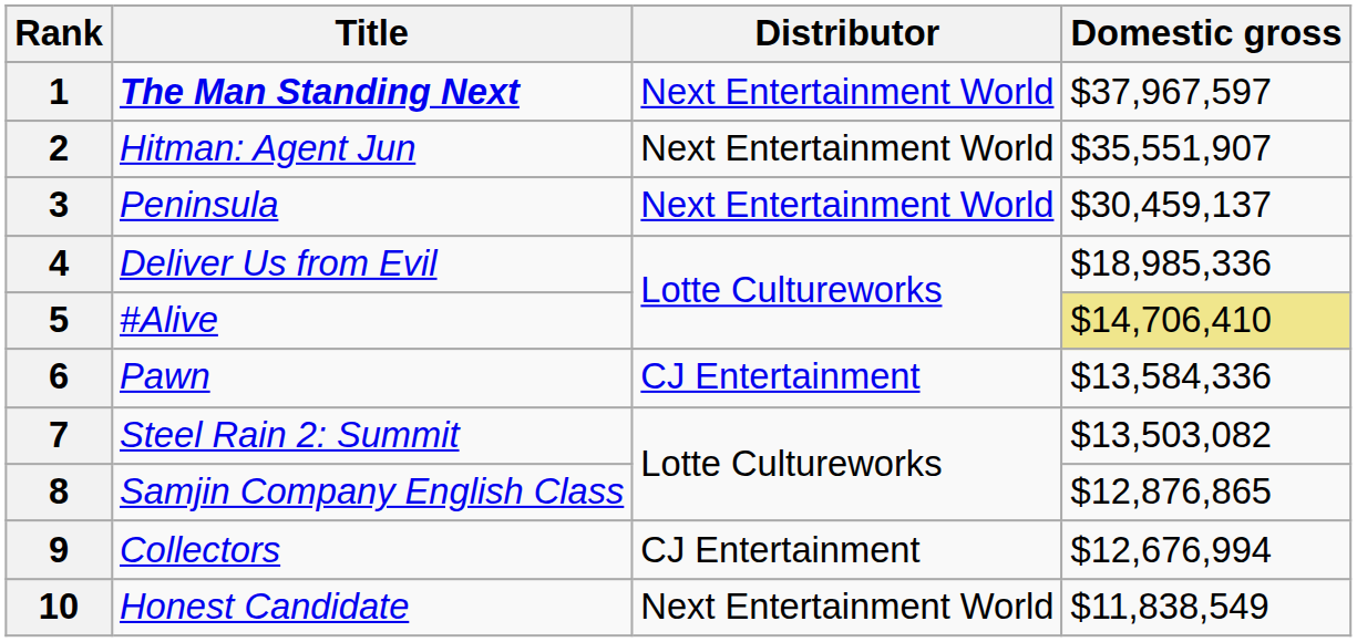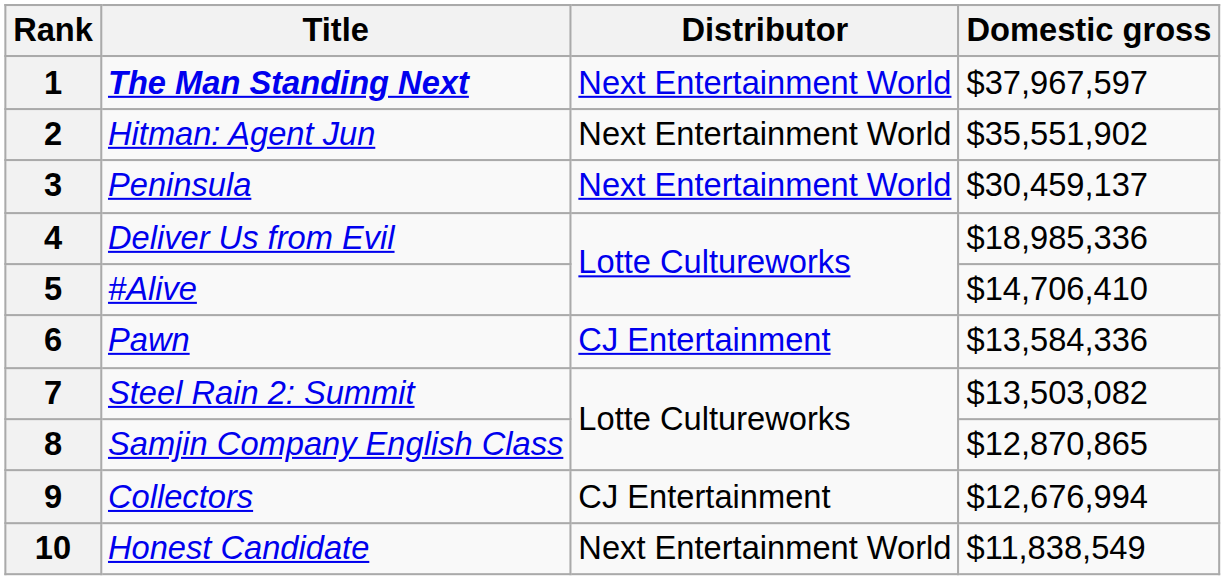2 | Domestic gross: $35,551,907 -> $35,551,902
5 | Domestic gross: khaki background -> no background
8 | Domestic gross: $12,876,865 -> $12,870,865
